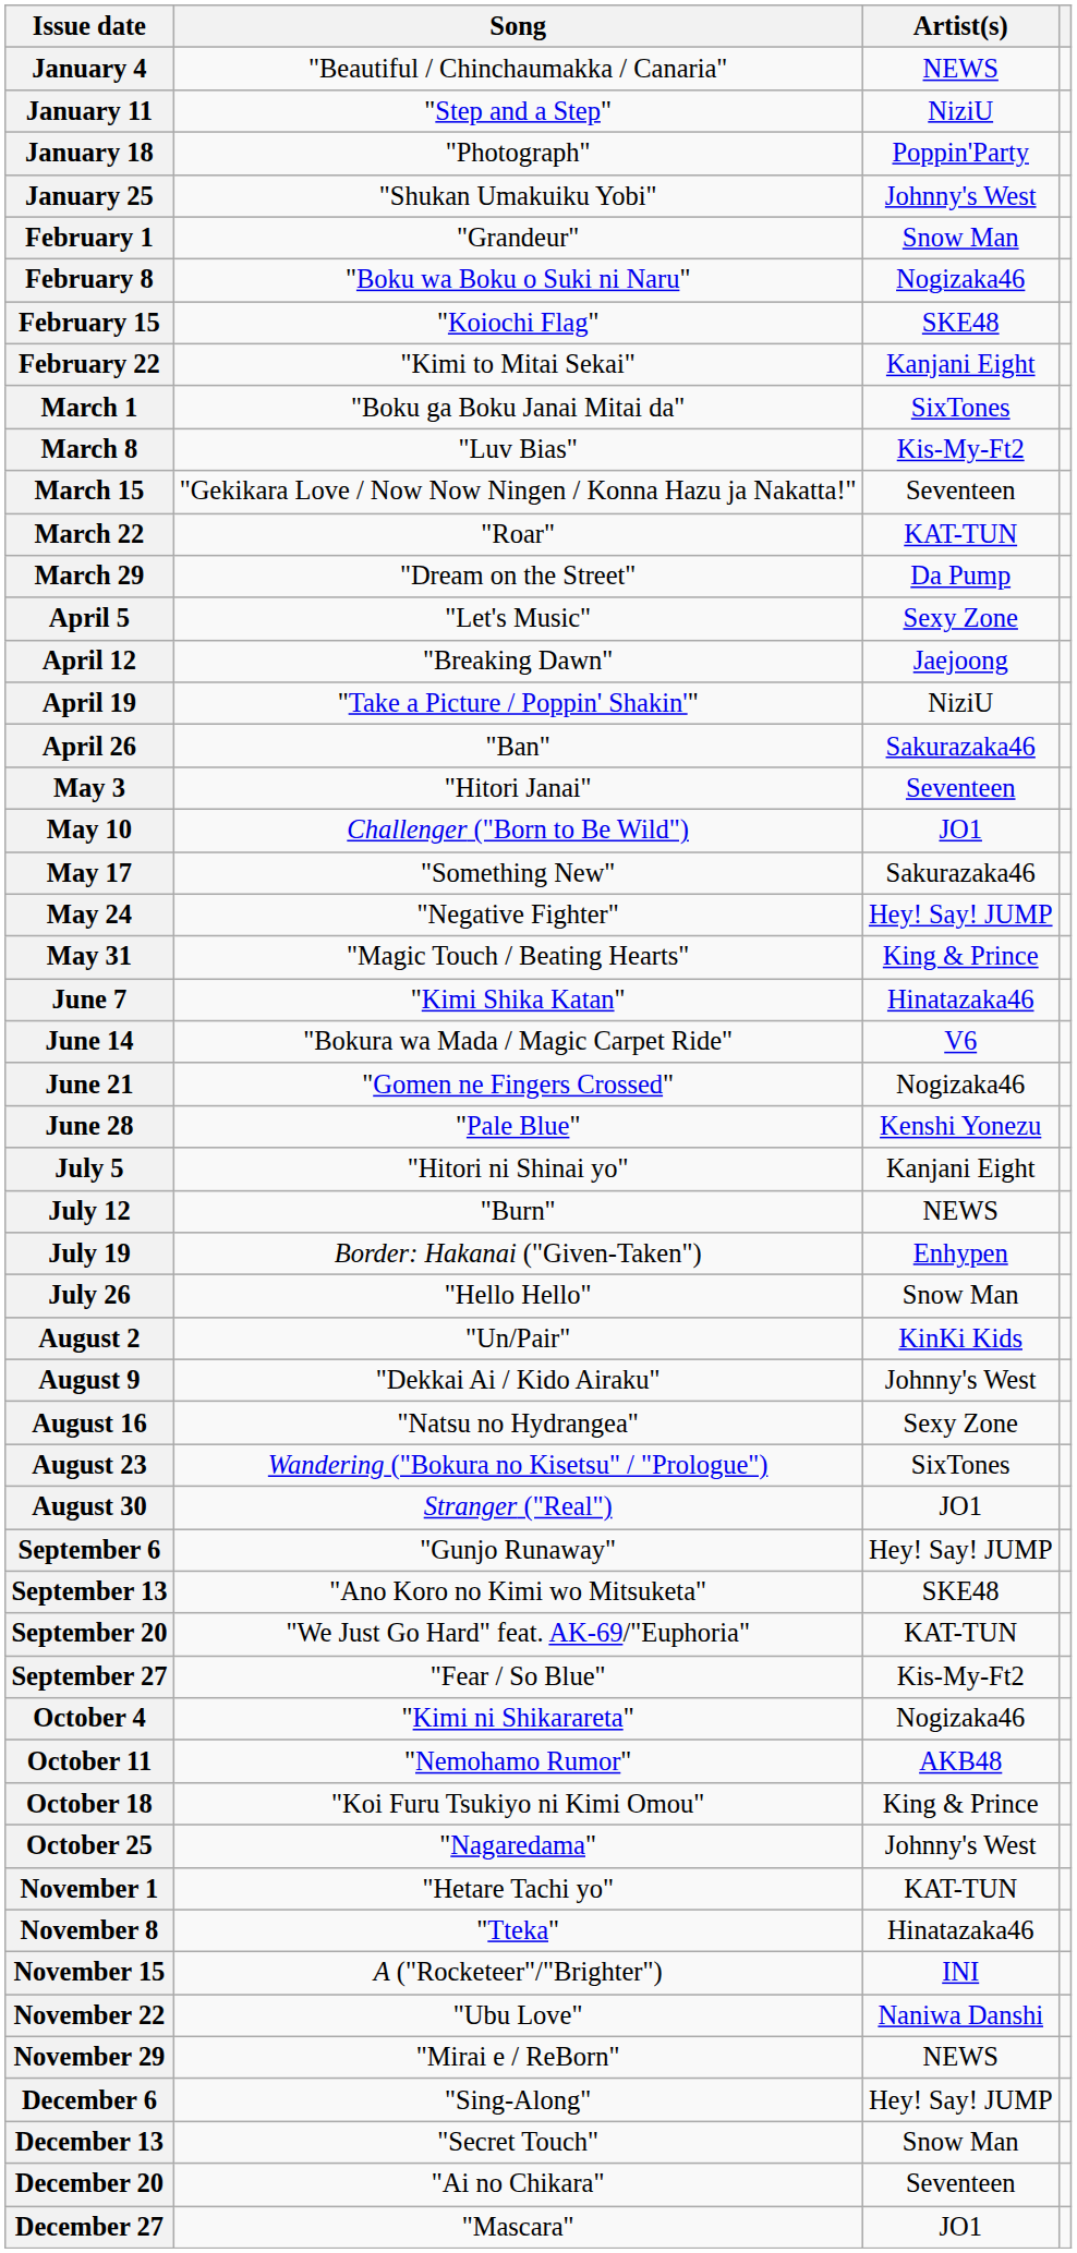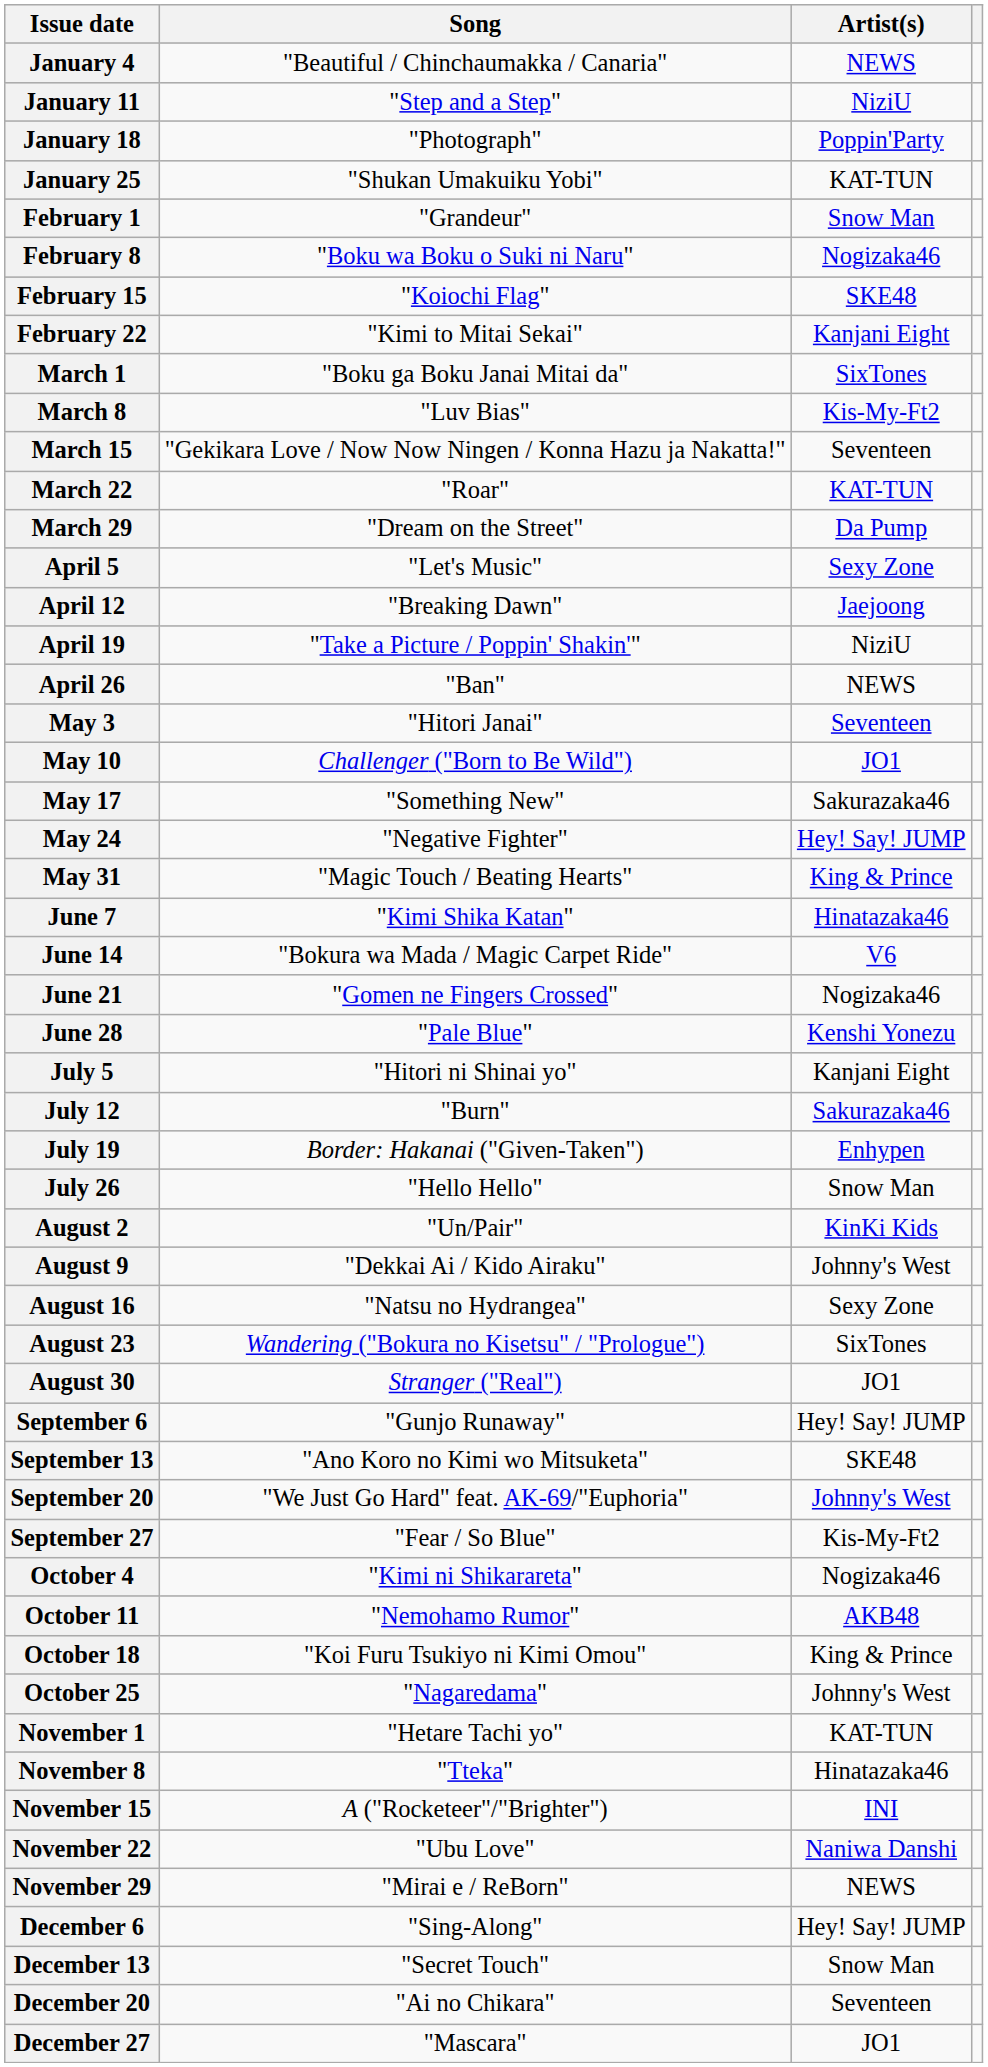January 25 | Artist(s): Johnny's West -> KAT-TUN
April 26 | Artist(s): Sakurazaka46 -> NEWS
July 12 | Artist(s): NEWS -> Sakurazaka46
September 20 | Artist(s): KAT-TUN -> Johnny's West
